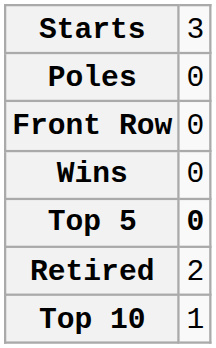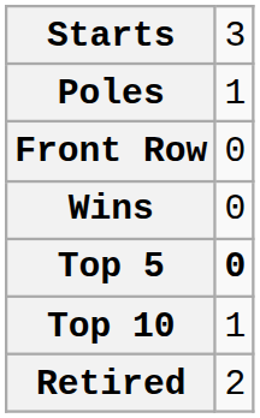Poles | column 2: 0 -> 1
rows swapped: Top 10 <-> Retired
